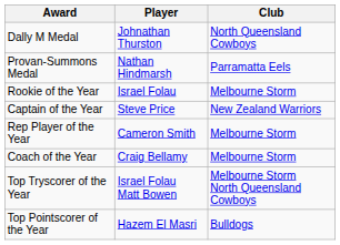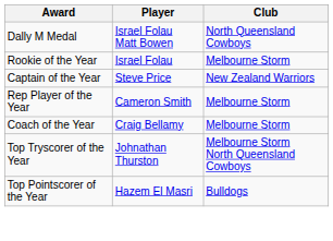Dally M Medal | Player: Johnathan Thurston -> Israel Folau Matt Bowen
- row: Provan-Summons Medal | Nathan Hindmarsh | Parramatta Eels
Top Tryscorer of the Year | Player: Israel Folau Matt Bowen -> Johnathan Thurston
